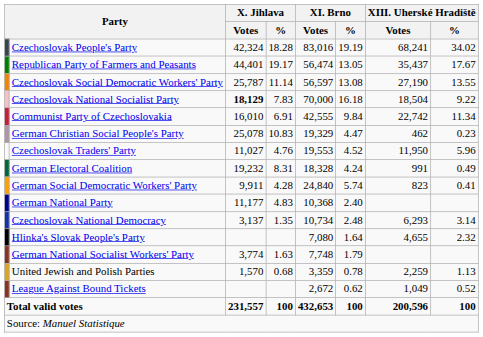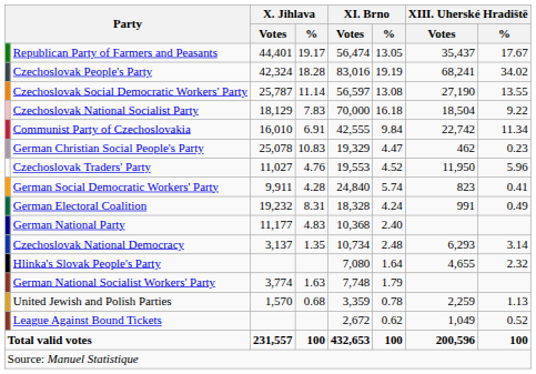rows swapped: Czechoslovak People's Party <-> Republican Party of Farmers and Peasants
Czechoslovak National Socialist Party | X. Jihlava / Votes: bold -> normal
rows swapped: German Electoral Coalition <-> German Social Democratic Workers' Party
